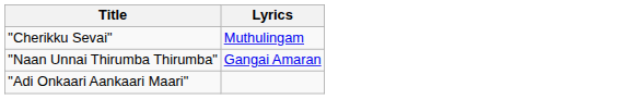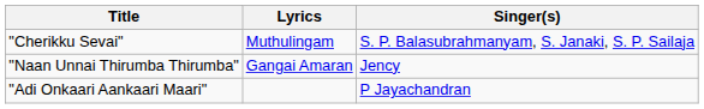+ column: Singer(s) | S. P. Balasubrahmanyam, S. Janaki, S. P. Sailaja | Jency | P Jayachandran
